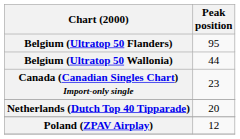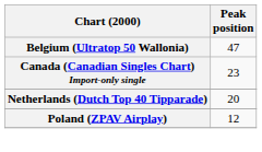- row: Belgium (Ultratop 50 Flanders) | 95
Belgium (Ultratop 50 Wallonia) | Peak position: 44 -> 47
